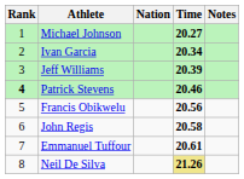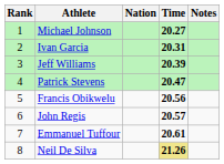Ivan Garcia | Time: 20.34 -> 20.31
Patrick Stevens | Rank: bold -> normal
Patrick Stevens | Time: 20.46 -> 20.47
John Regis | Time: 20.58 -> 20.57
